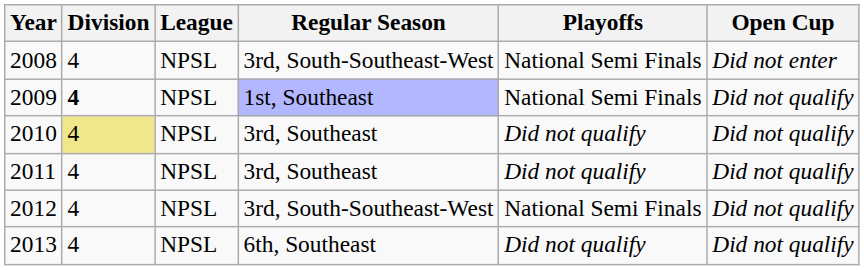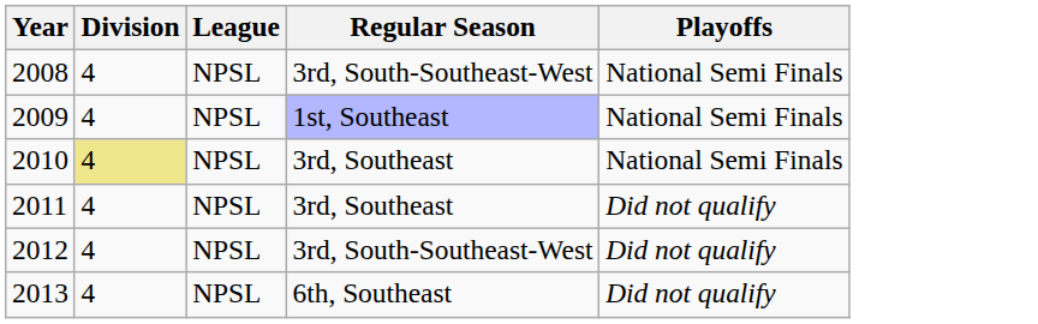- column: Open Cup | Did not enter | Did not qualify | Did not qualify | Did not qualify | Did not qualify | Did not qualify
2009 | Division: bold -> normal
2010 | Playoffs: Did not qualify -> National Semi Finals
2012 | Playoffs: National Semi Finals -> Did not qualify
